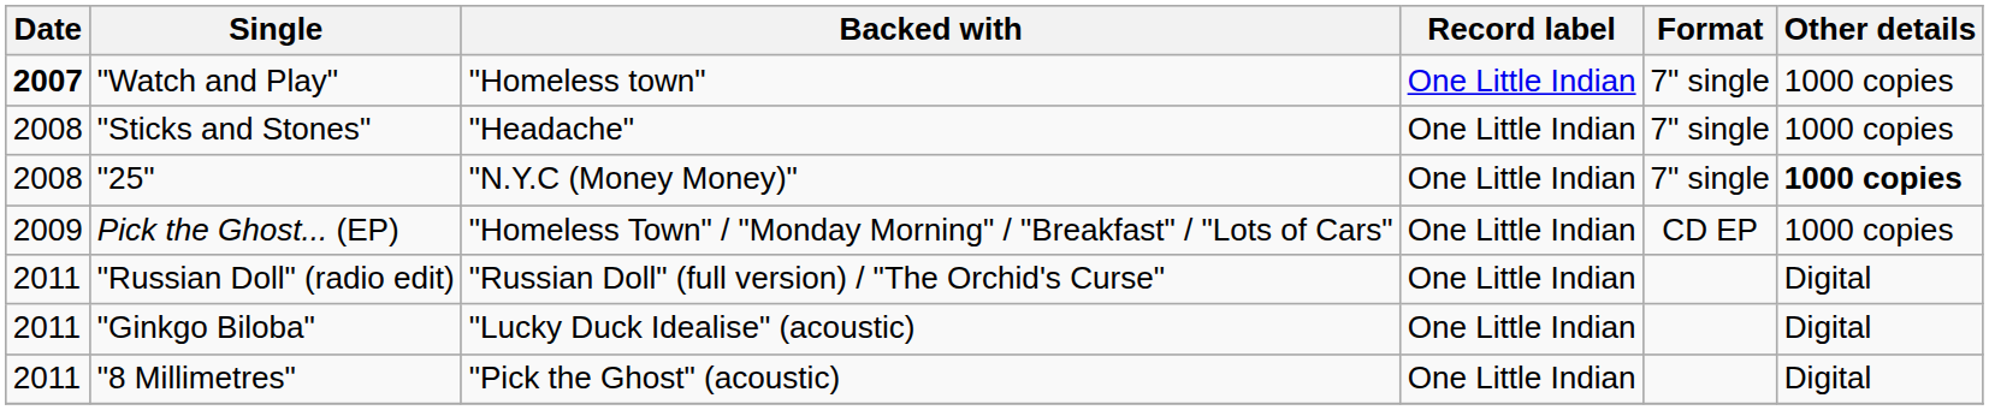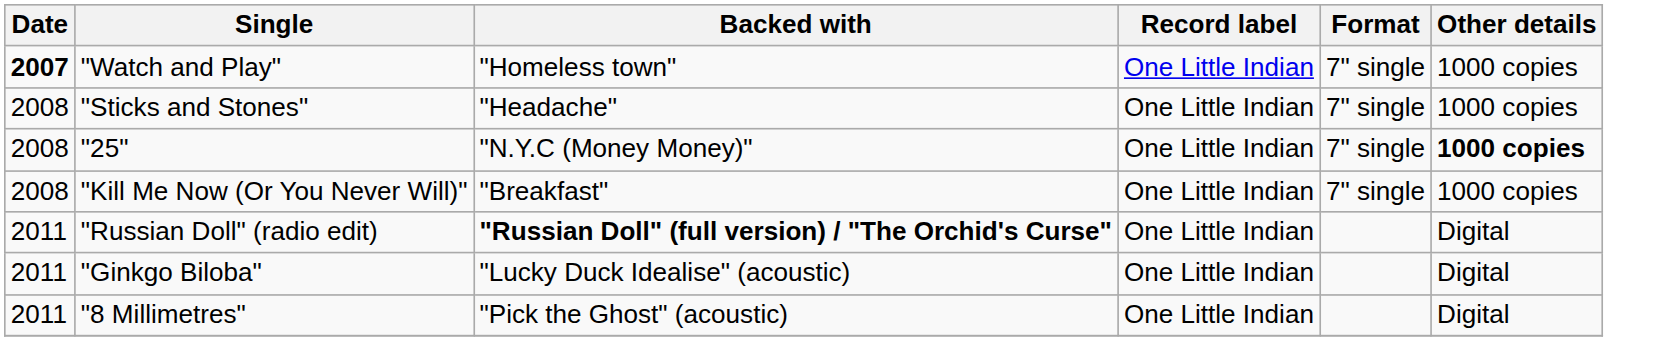+ row: 2008 | "Kill Me Now (Or You Never Will)" | "Breakfast" | One Little Indian | 7" single | 1000 copies
- row: 2009 | Pick the Ghost... (EP) | "Homeless Town" / "Monday Morning" / "Breakfast" / "Lots of Cars" | One Little Indian | CD EP | 1000 copies
"Russian Doll" (radio edit) | Backed with: normal -> bold
